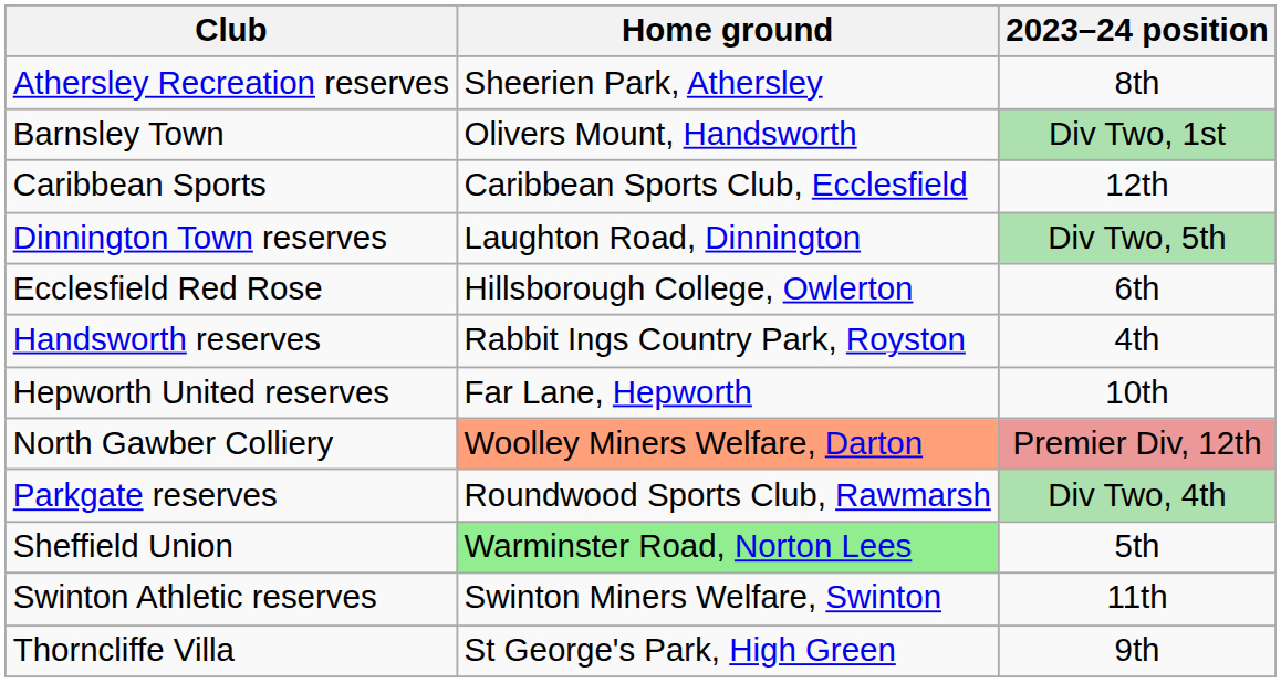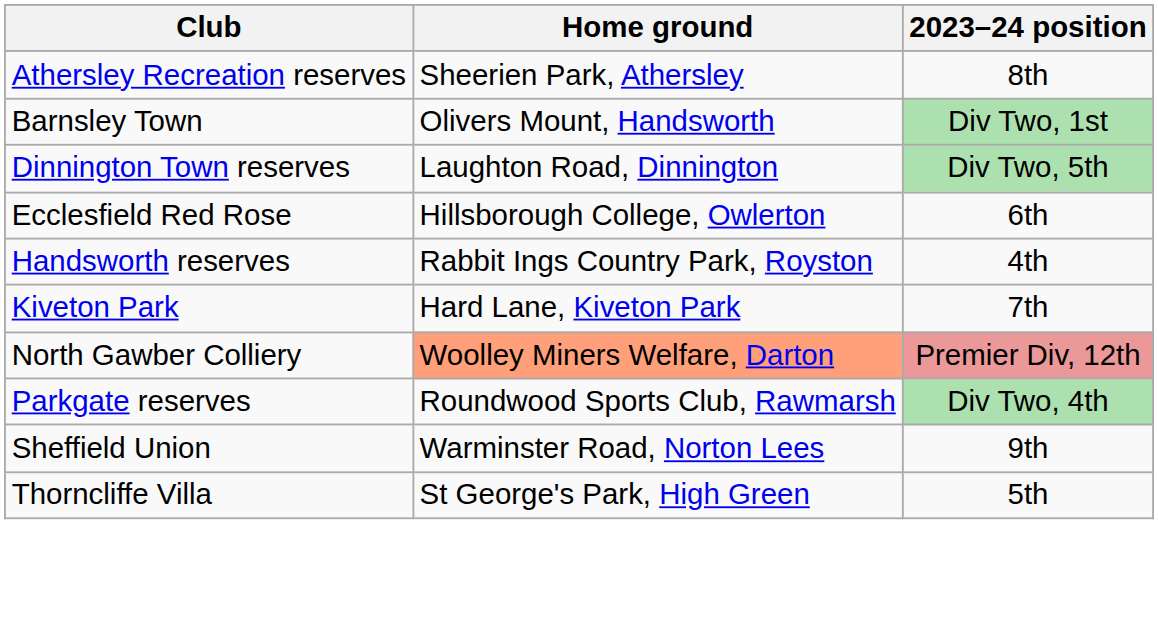- row: Caribbean Sports | Caribbean Sports Club, Ecclesfield | 12th
- row: Hepworth United reserves | Far Lane, Hepworth | 10th
+ row: Kiveton Park | Hard Lane, Kiveton Park | 7th
Sheffield Union | Home ground: lightgreen background -> no background
Sheffield Union | 2023–24 position: 5th -> 9th
- row: Swinton Athletic reserves | Swinton Miners Welfare, Swinton | 11th
Thorncliffe Villa | 2023–24 position: 9th -> 5th
